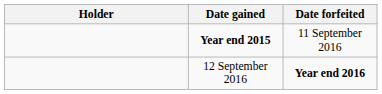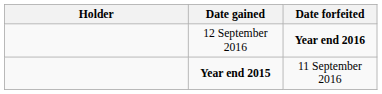rows swapped: Year end 2015 <-> 12 September 2016
